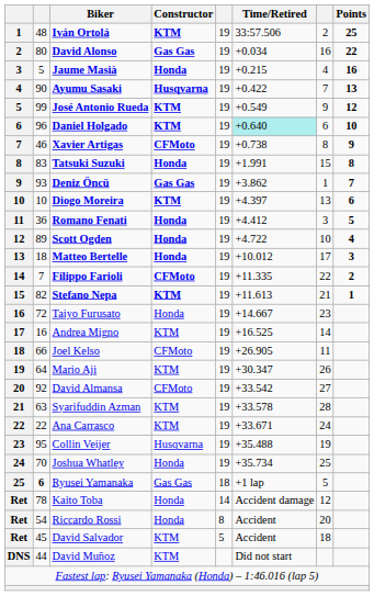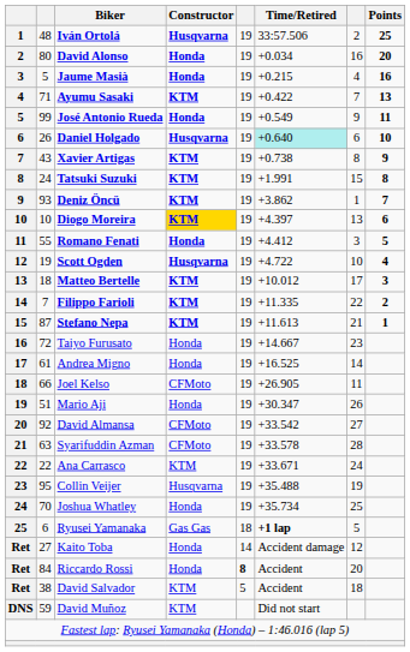Iván Ortolá | Constructor: KTM -> Husqvarna
David Alonso | Constructor: Gas Gas -> Honda
David Alonso | Points: 22 -> 20
Ayumu Sasaki | column 2: 90 -> 71
Ayumu Sasaki | Constructor: Husqvarna -> KTM
José Antonio Rueda | Constructor: KTM -> Honda
José Antonio Rueda | Points: 12 -> 11
Daniel Holgado | column 2: 96 -> 26
Daniel Holgado | Constructor: KTM -> Husqvarna
Xavier Artigas | column 2: 46 -> 43
Xavier Artigas | Constructor: CFMoto -> KTM
Tatsuki Suzuki | column 2: 83 -> 24
Tatsuki Suzuki | Constructor: Honda -> KTM
Deniz Öncü | Constructor: Gas Gas -> KTM
Diogo Moreira | Constructor: no background -> gold background
Romano Fenati | column 2: 36 -> 55
Scott Ogden | column 2: 89 -> 19
Scott Ogden | Constructor: Honda -> Husqvarna
Matteo Bertelle | Constructor: Honda -> KTM
Filippo Farioli | Constructor: CFMoto -> KTM
Stefano Nepa | column 2: 82 -> 87
Andrea Migno | column 2: 16 -> 61
Andrea Migno | Constructor: KTM -> Honda
Mario Aji | column 2: 64 -> 51
Mario Aji | Constructor: KTM -> Honda
Syarifuddin Azman | Constructor: KTM -> CFMoto
Ryusei Yamanaka | column 2: bold -> normal
Ryusei Yamanaka | Time/Retired: normal -> bold
Kaito Toba | column 2: 78 -> 27
Riccardo Rossi | column 2: 54 -> 84
Riccardo Rossi | column 5: normal -> bold
David Salvador | column 2: 45 -> 38
David Muñoz | column 2: 44 -> 59
